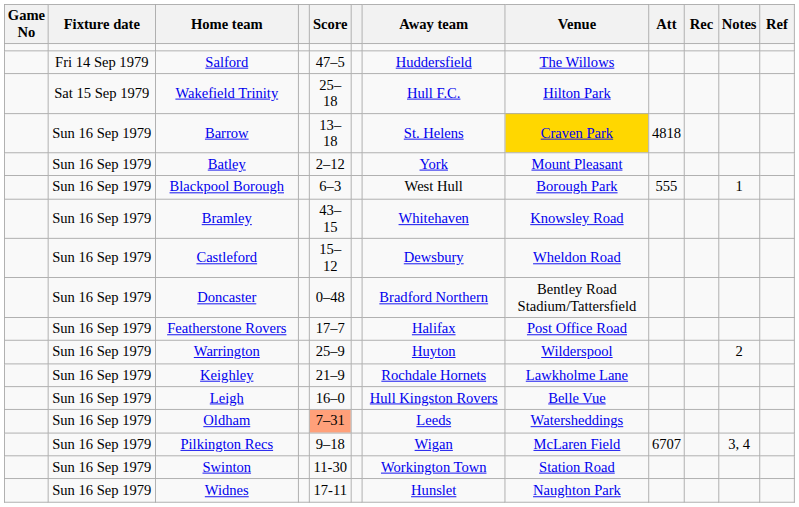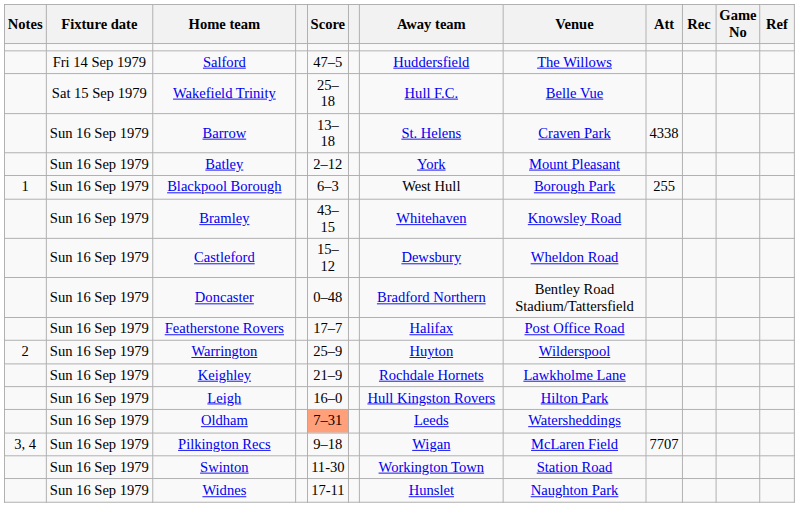columns swapped: Game No <-> Notes
Wakefield Trinity | Venue: Hilton Park -> Belle Vue
Barrow | Venue: gold background -> no background
Barrow | Att: 4818 -> 4338
Blackpool Borough | Att: 555 -> 255
Leigh | Venue: Belle Vue -> Hilton Park
Pilkington Recs | Att: 6707 -> 7707
